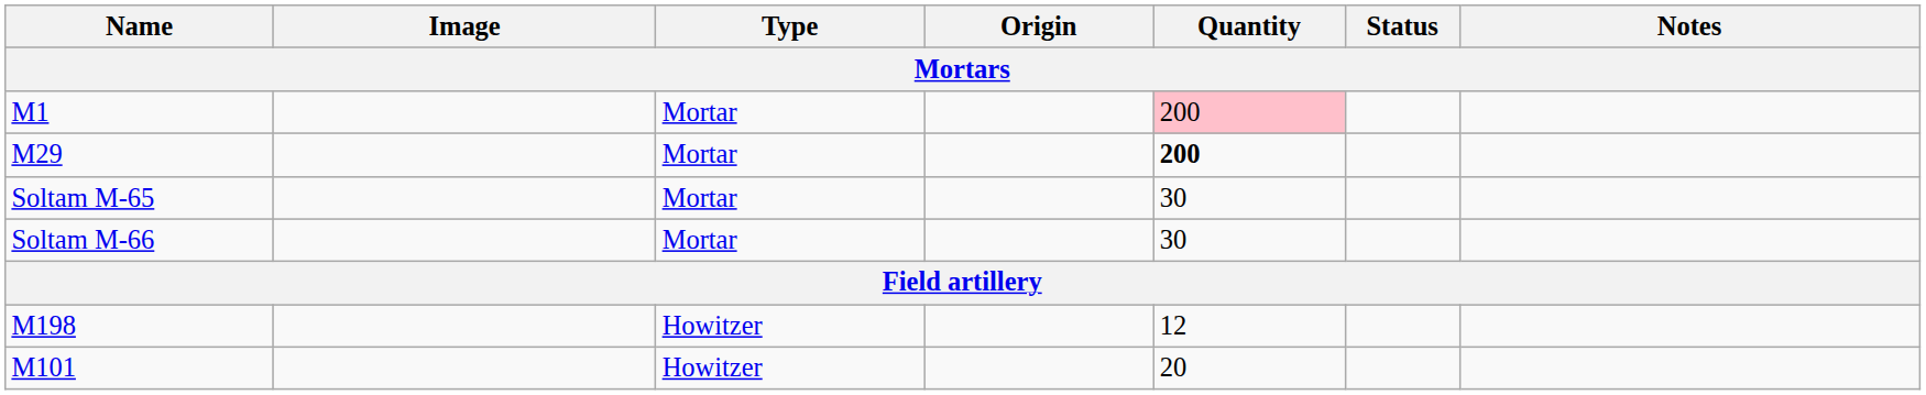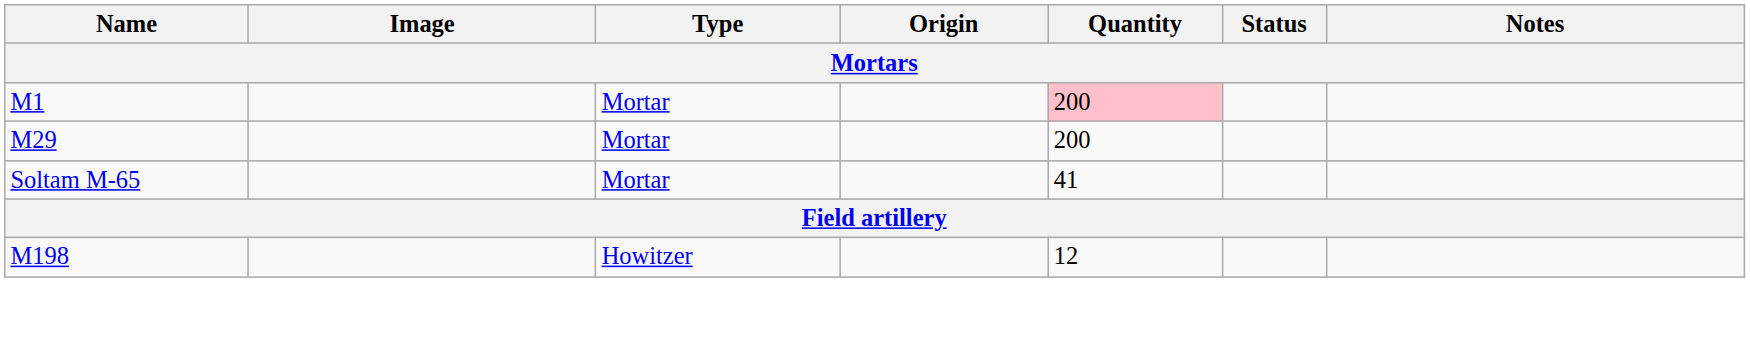M29 | Quantity: bold -> normal
Soltam M-65 | Quantity: 30 -> 41
- row: Soltam M-66 | Mortar | 30
- row: M101 | Howitzer | 20
